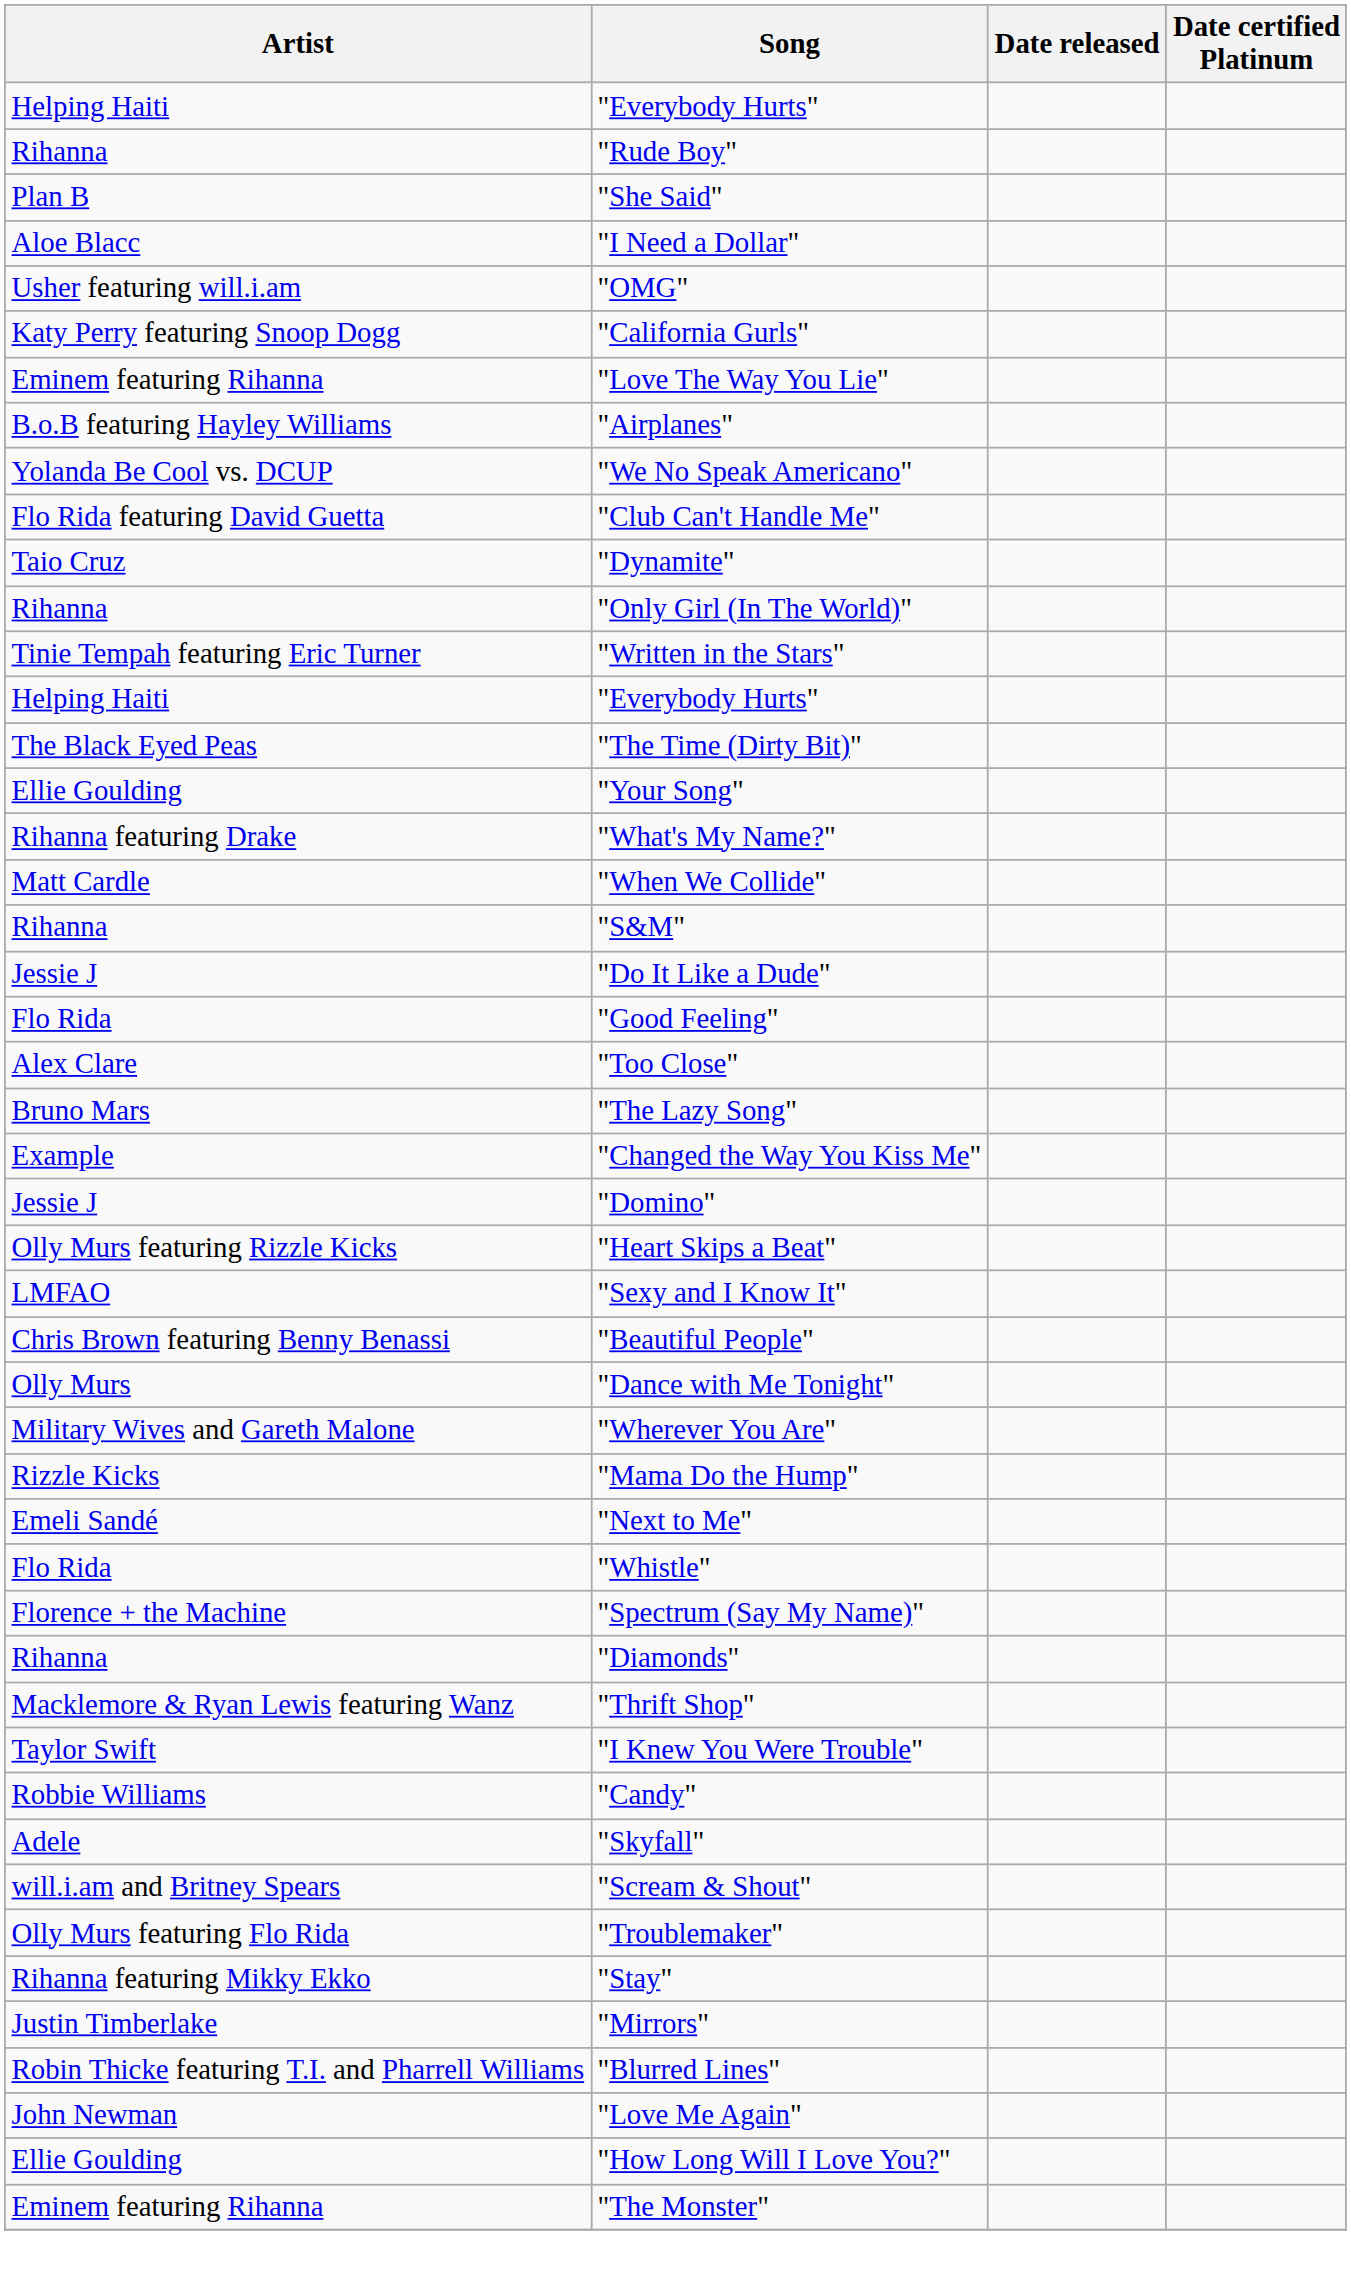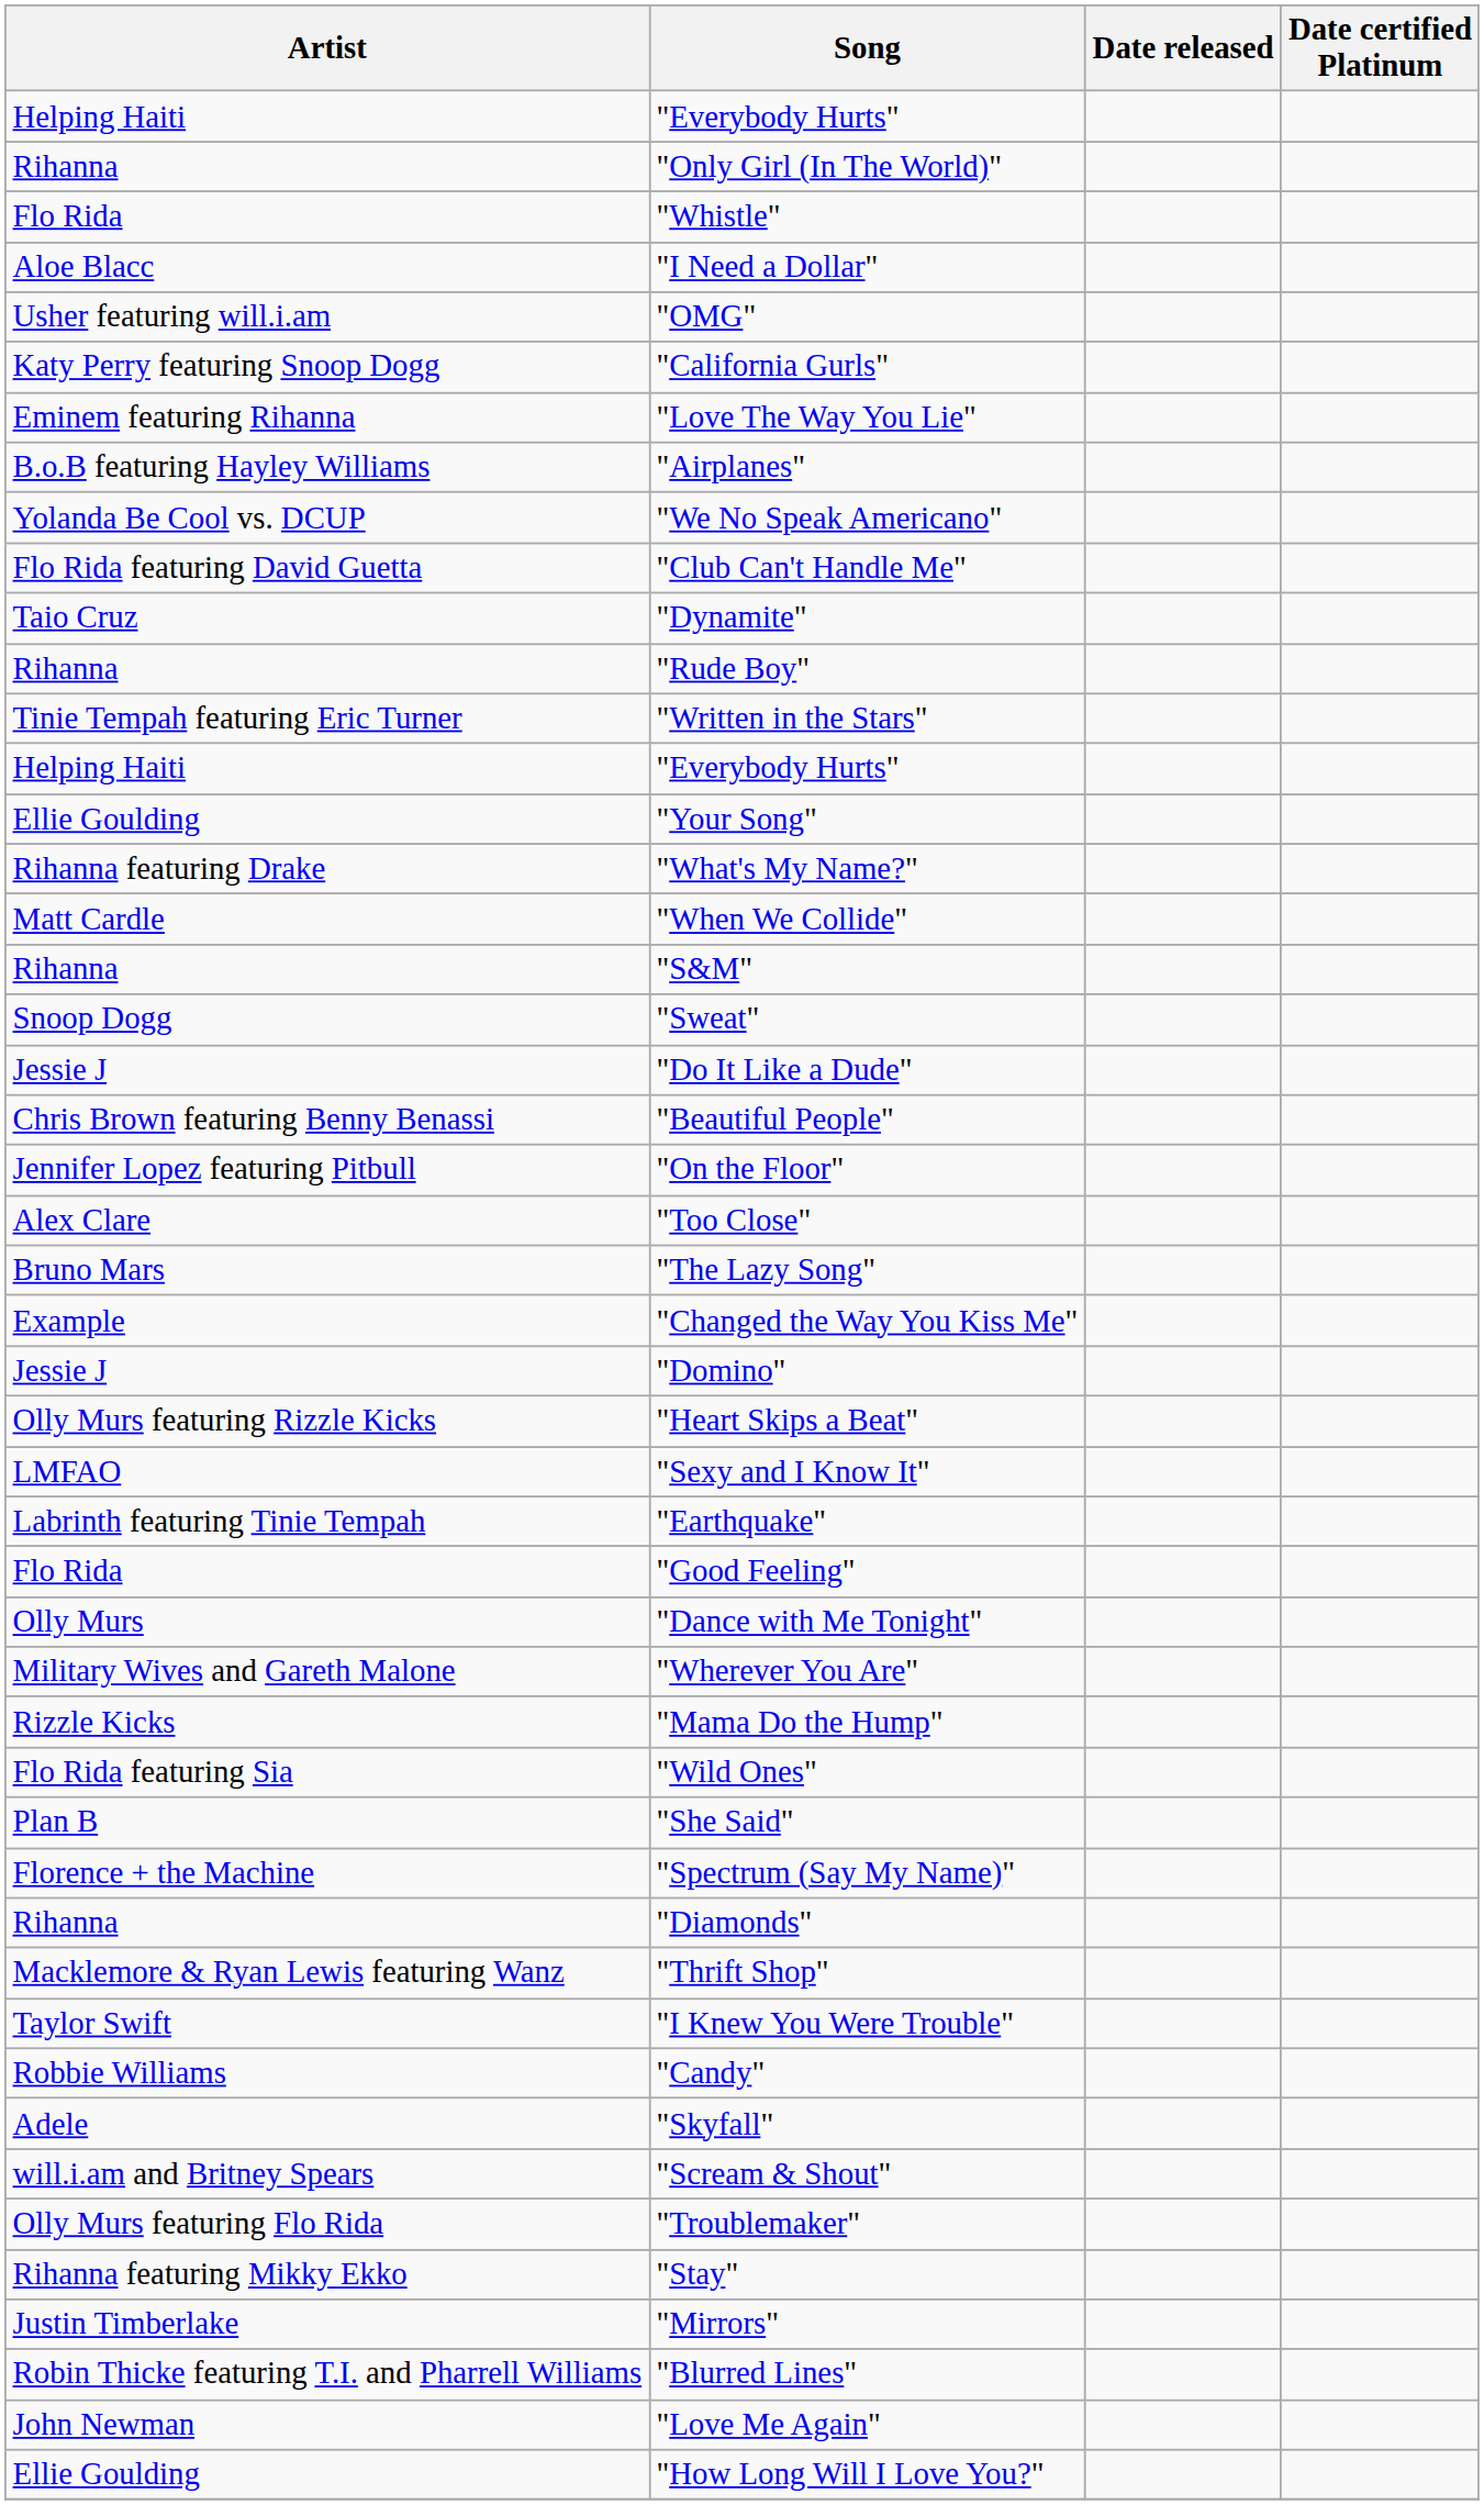rows swapped: "Rude Boy" <-> "Only Girl (In The World)"
rows swapped: "She Said" <-> "Whistle"
- row: The Black Eyed Peas | "The Time (Dirty Bit)"
+ row: Snoop Dogg | "Sweat"
rows swapped: "Beautiful People" <-> "Good Feeling"
+ row: Jennifer Lopez featuring Pitbull | "On the Floor"
+ row: Labrinth featuring Tinie Tempah | "Earthquake"
+ row: Flo Rida featuring Sia | "Wild Ones"
- row: Emeli Sandé | "Next to Me"
- row: Eminem featuring Rihanna | "The Monster"
